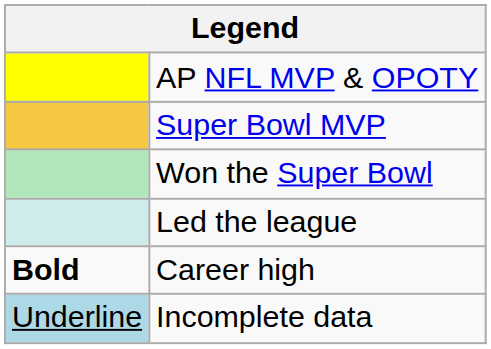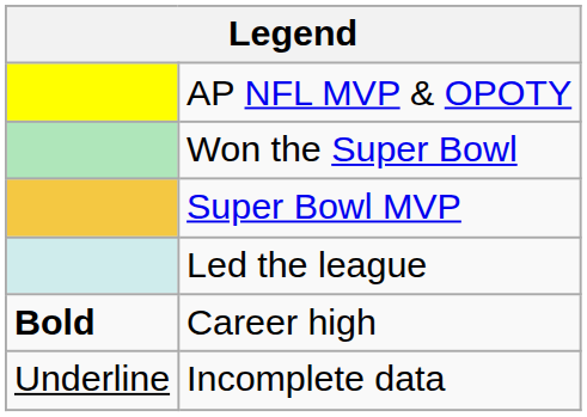rows swapped: Super Bowl MVP <-> Won the Super Bowl
Incomplete data | column 1: lightblue background -> no background
